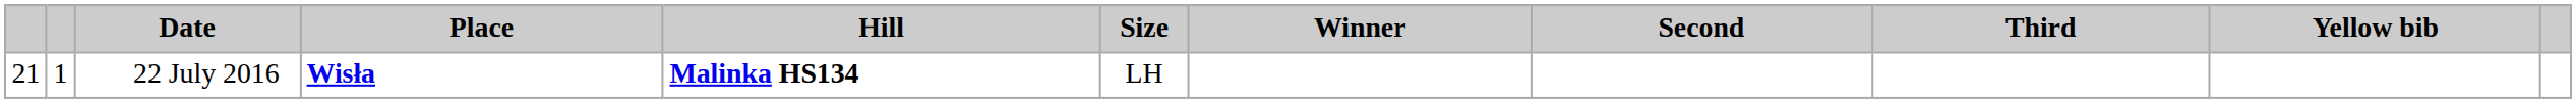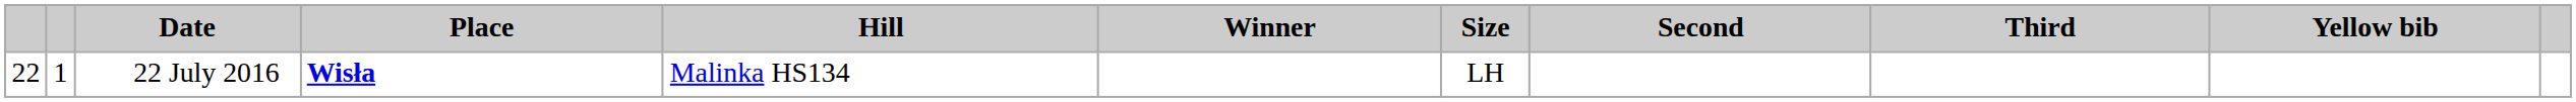columns swapped: Size <-> Winner
22 July 2016 | column 1: 21 -> 22
22 July 2016 | Hill: bold -> normal
